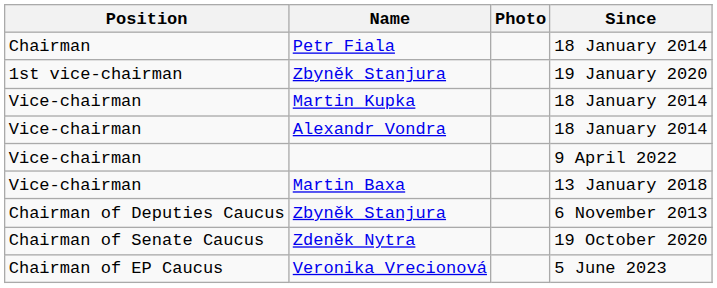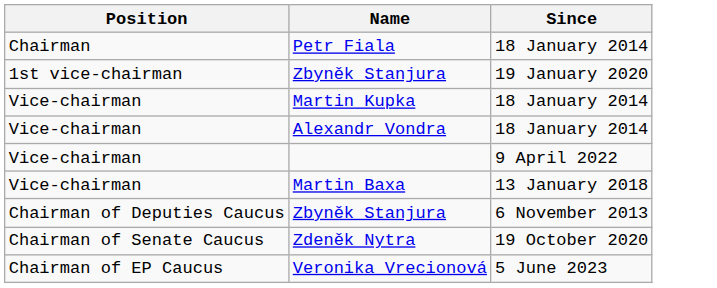- column: Photo
